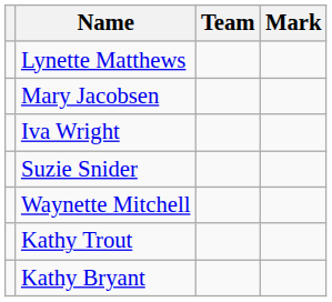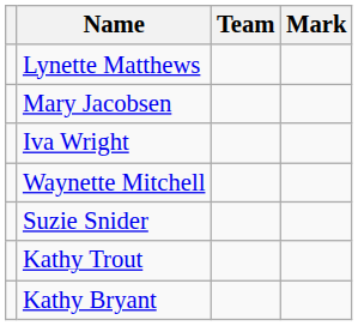rows swapped: Suzie Snider <-> Waynette Mitchell
